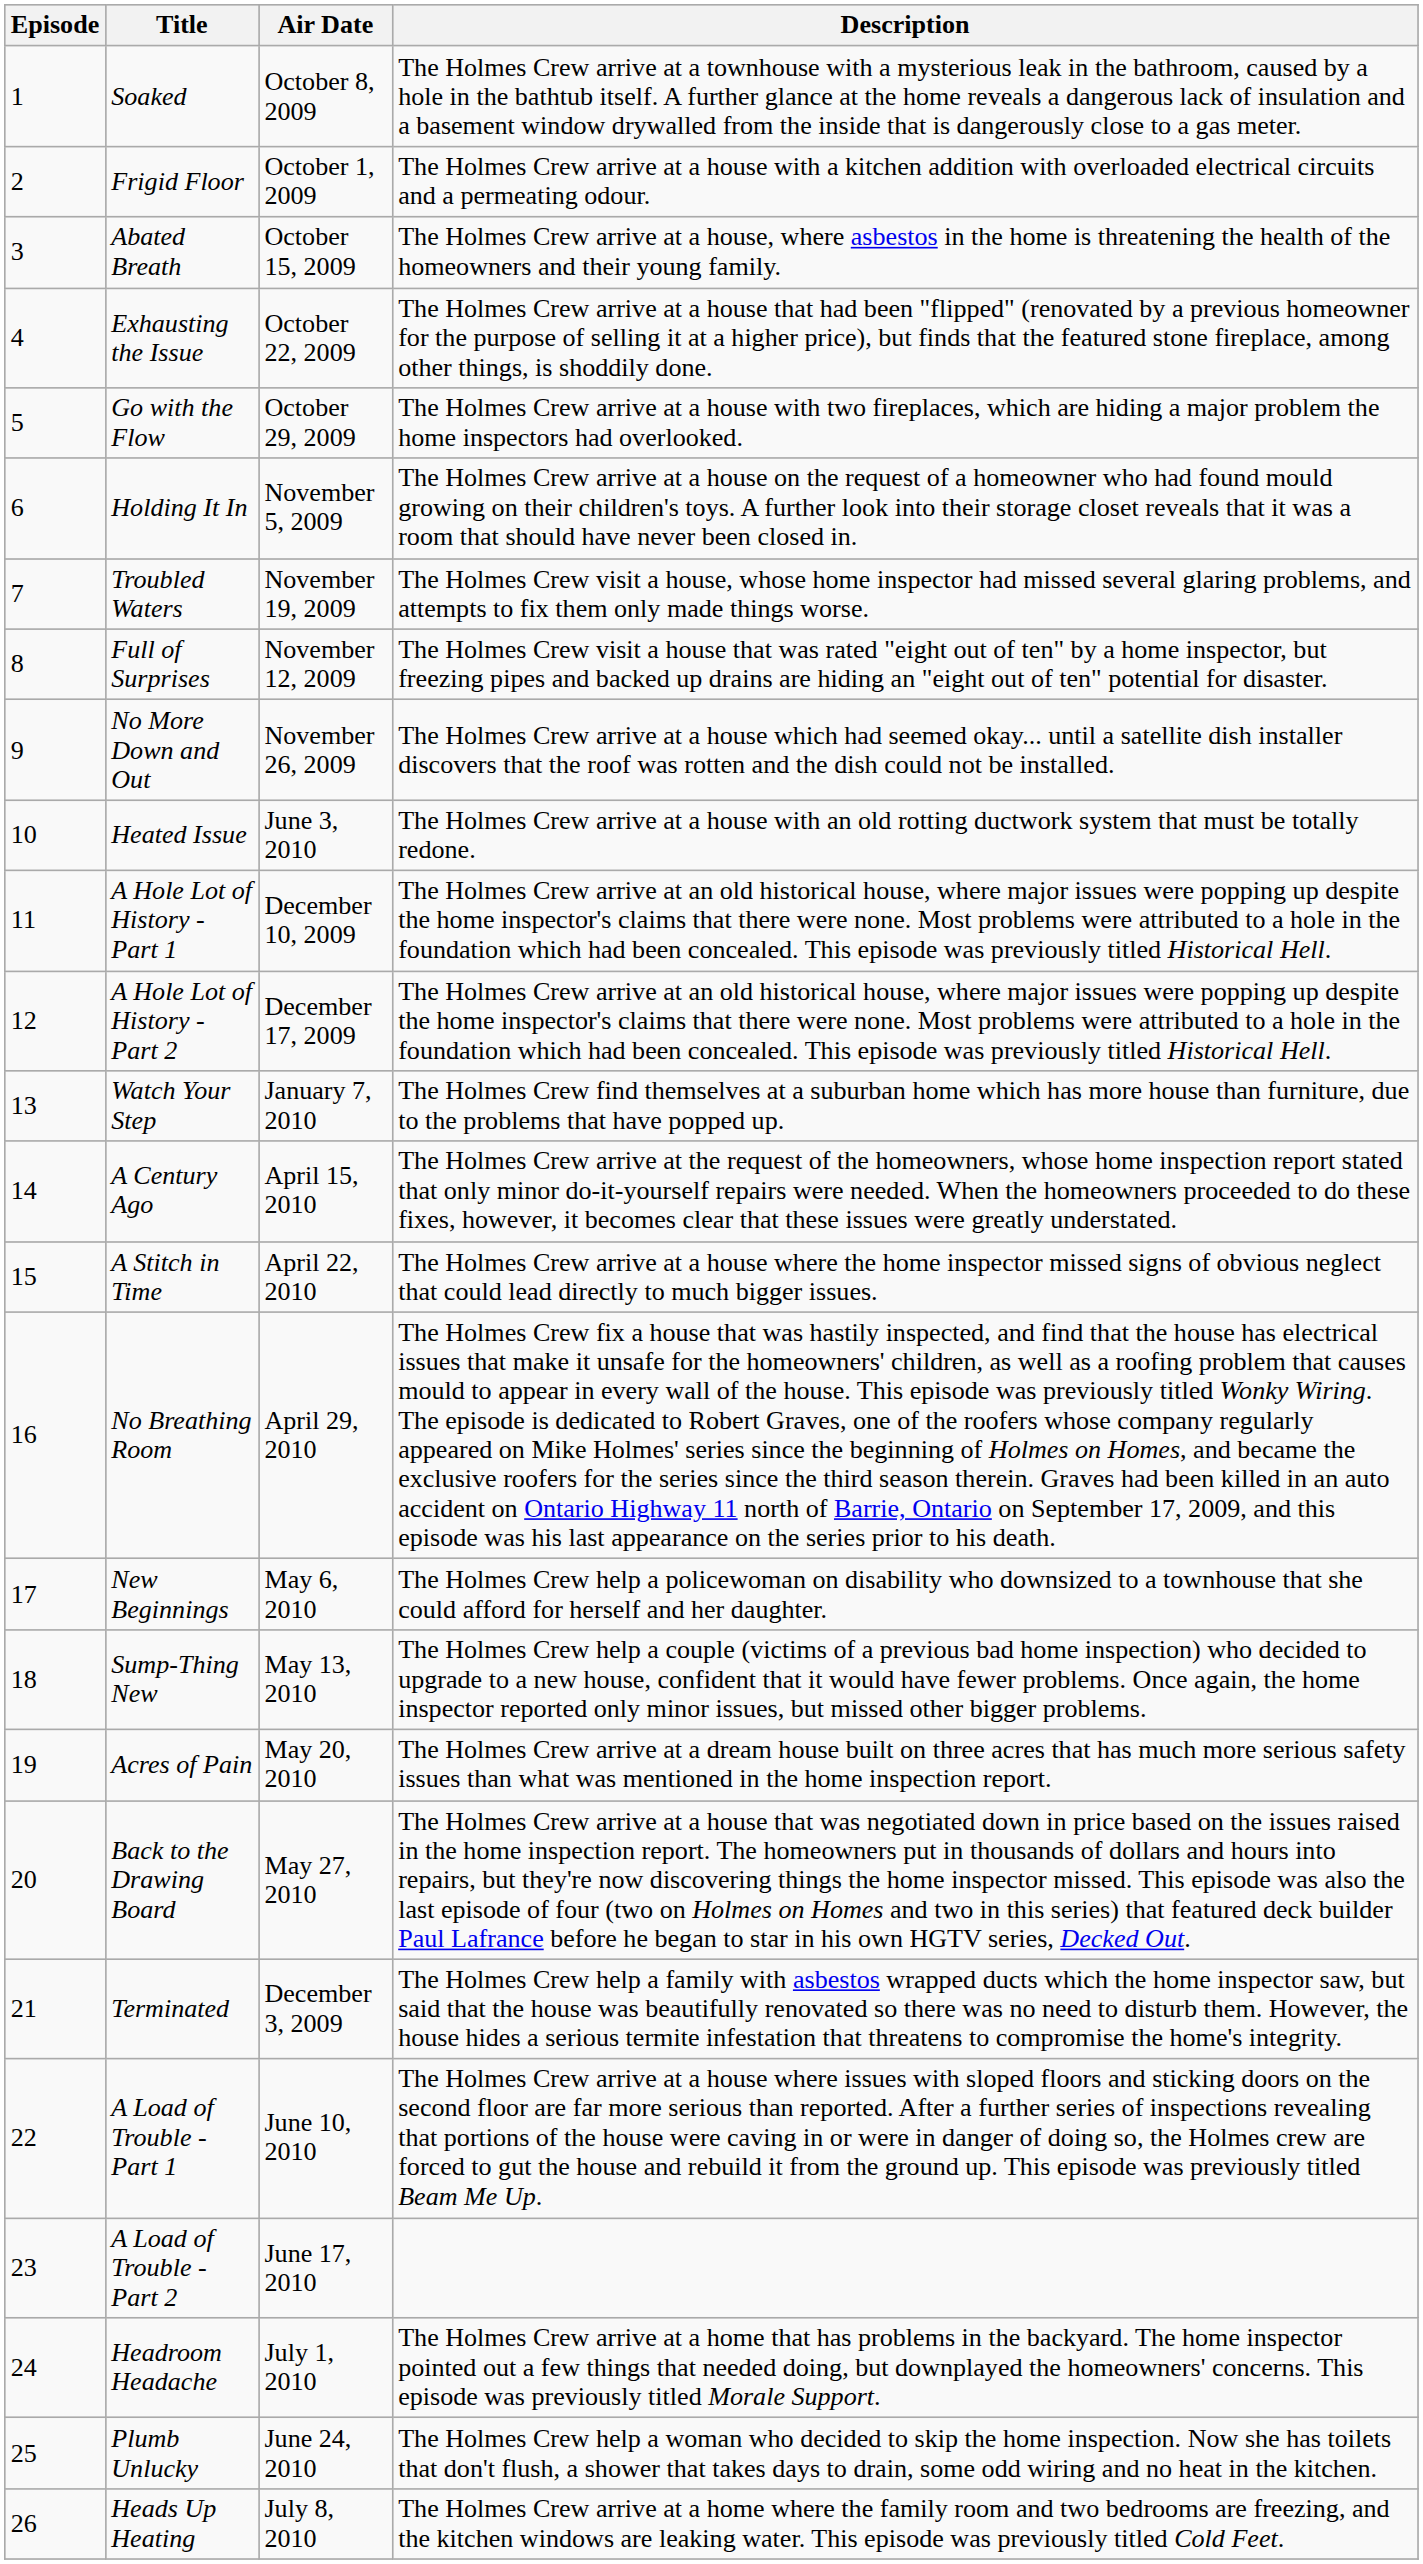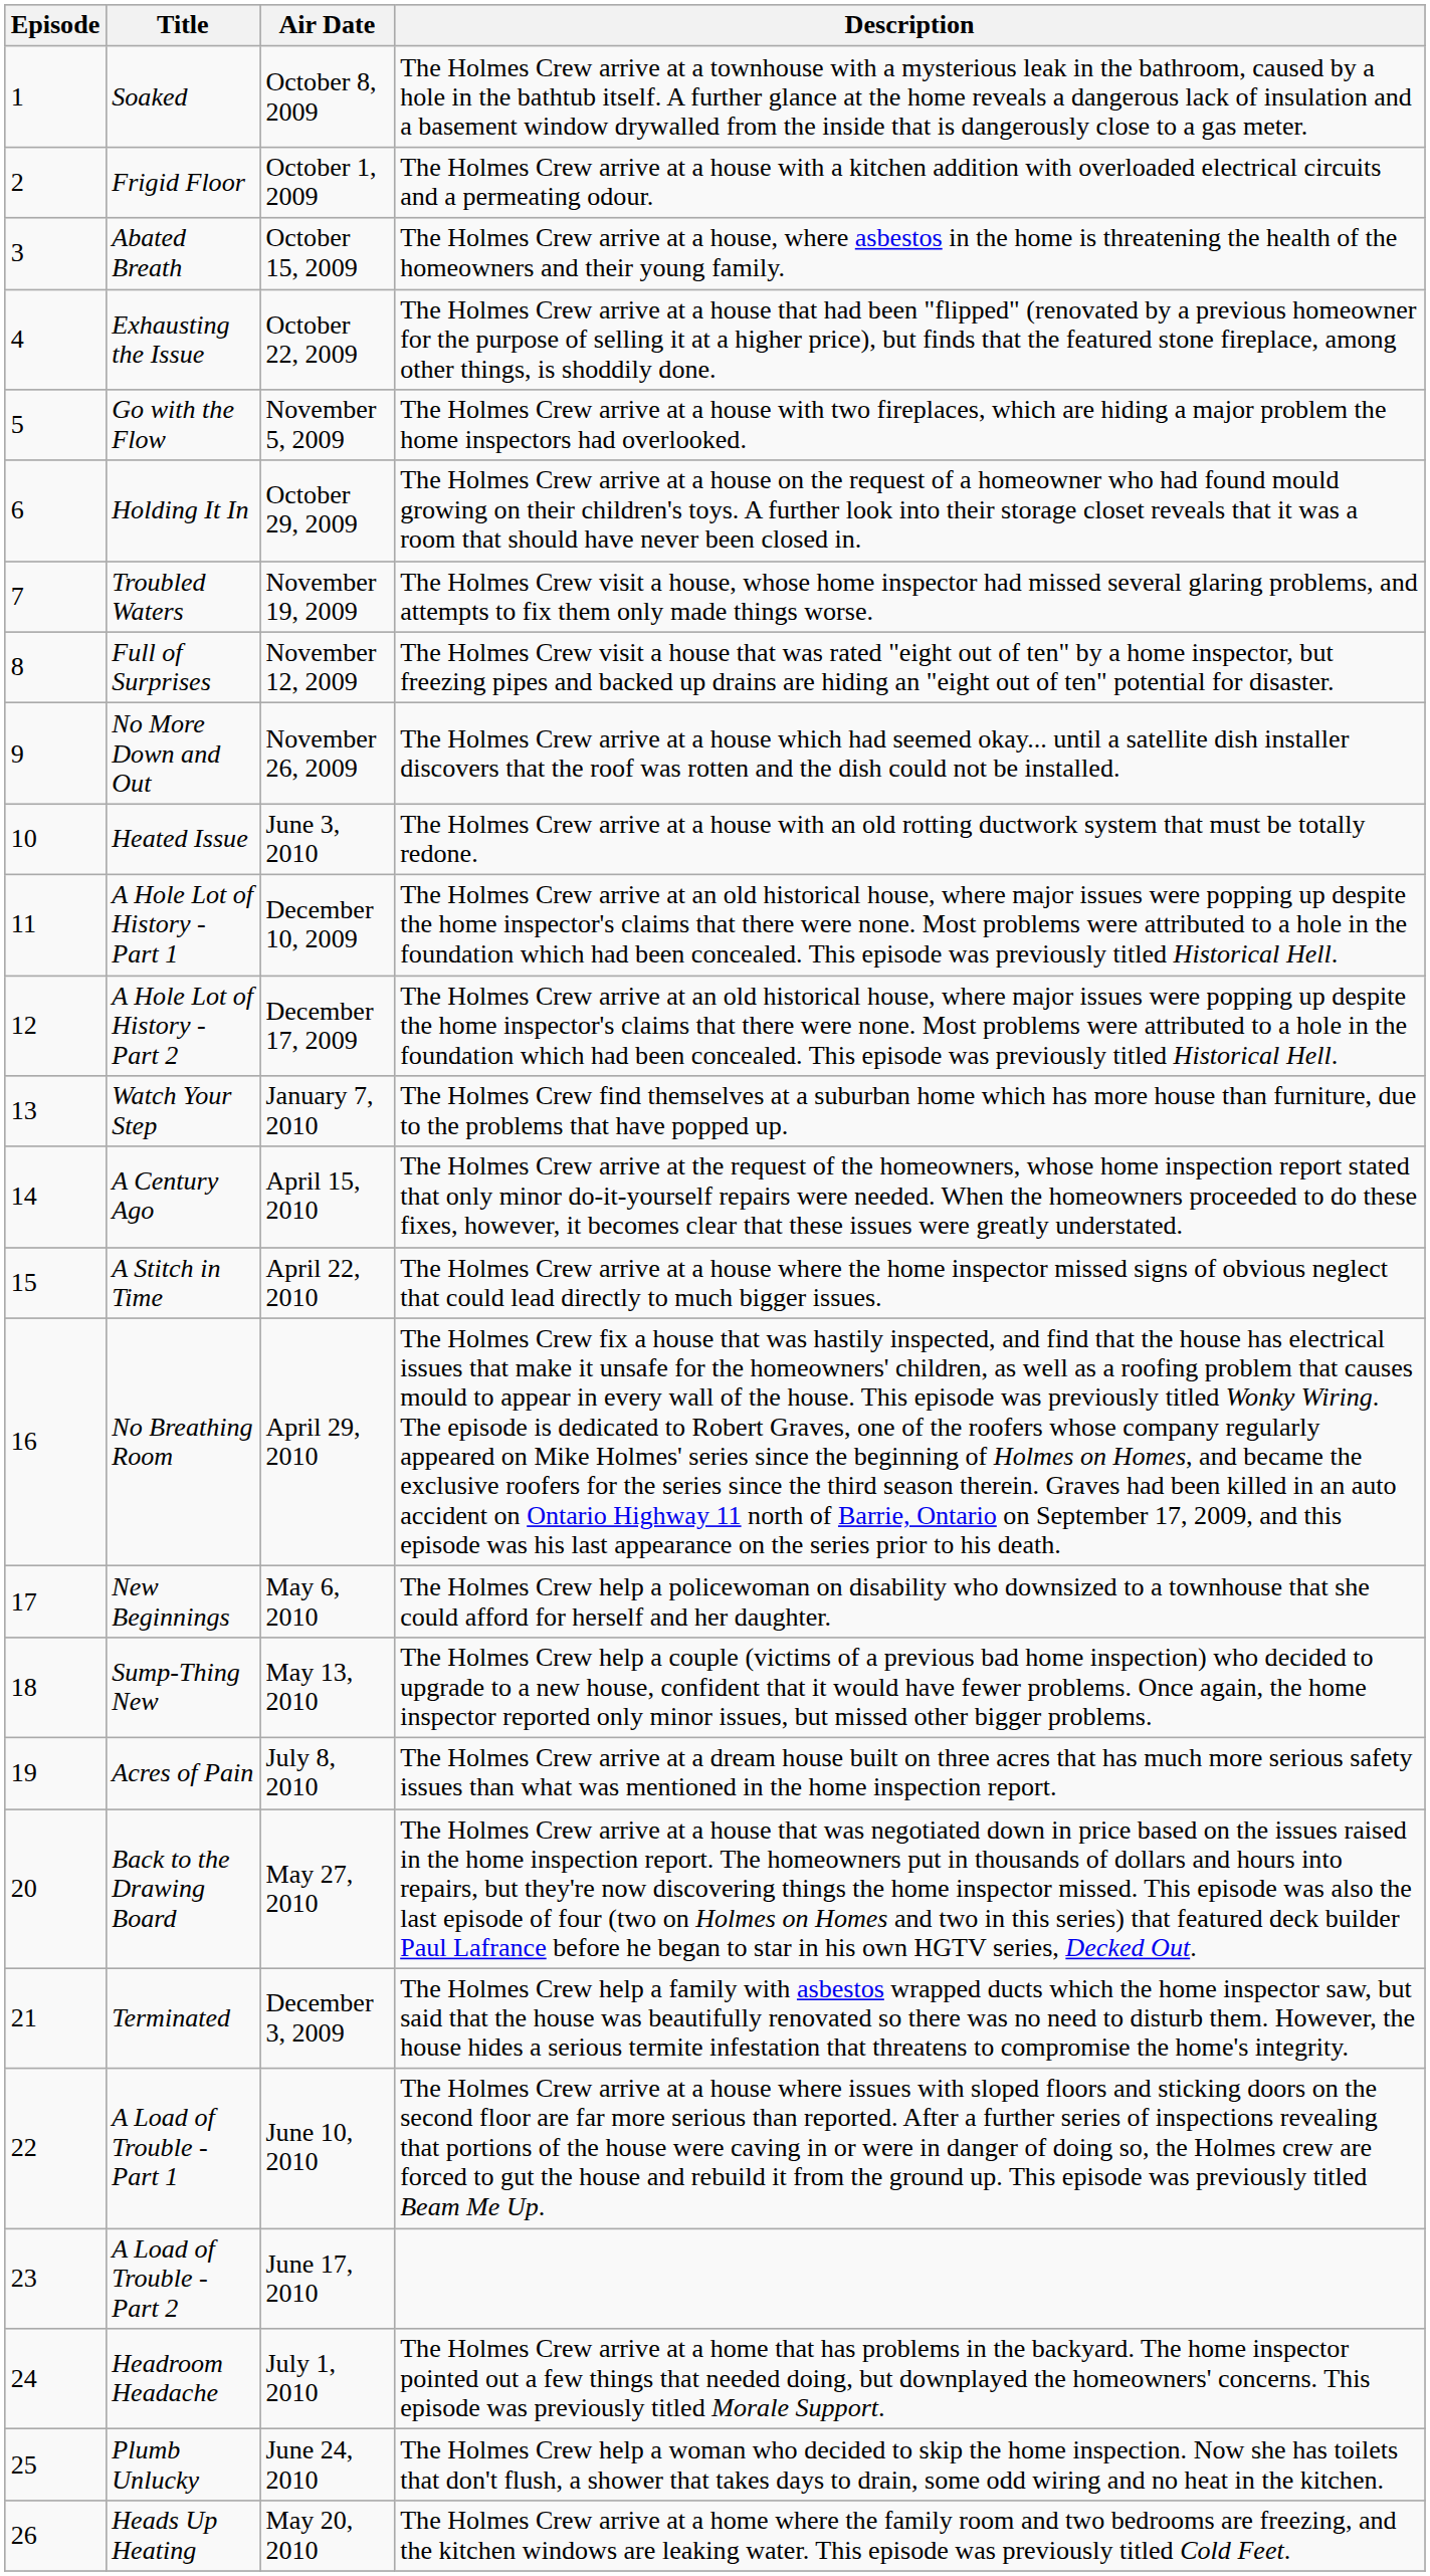Go with the Flow | Air Date: October 29, 2009 -> November 5, 2009
Holding It In | Air Date: November 5, 2009 -> October 29, 2009
Acres of Pain | Air Date: May 20, 2010 -> July 8, 2010
Heads Up Heating | Air Date: July 8, 2010 -> May 20, 2010
